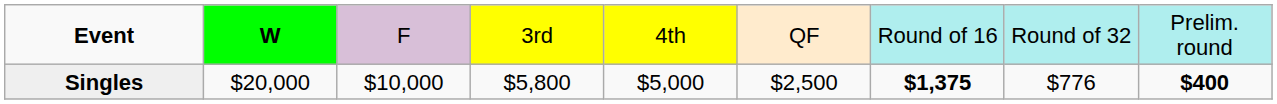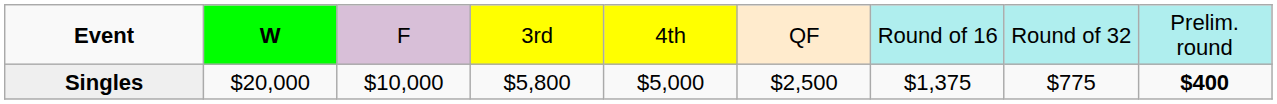Singles | column 7: bold -> normal
Singles | column 8: $776 -> $775
